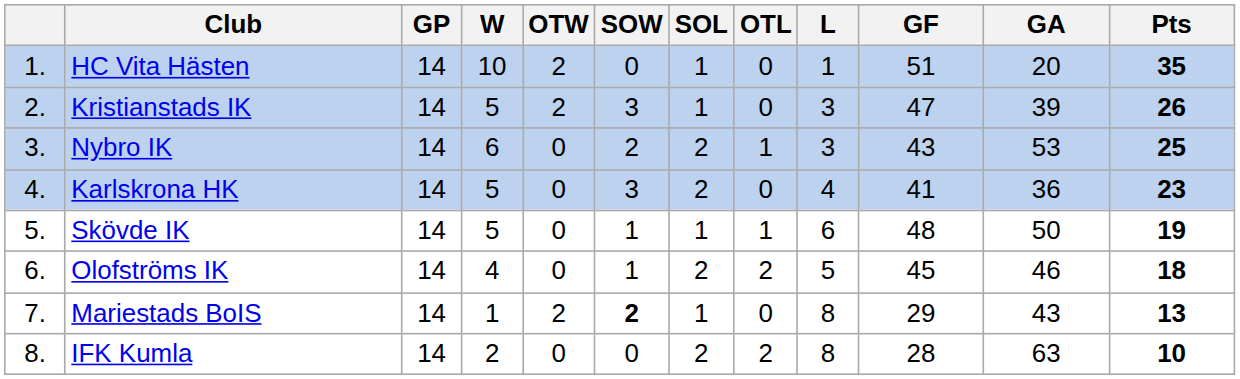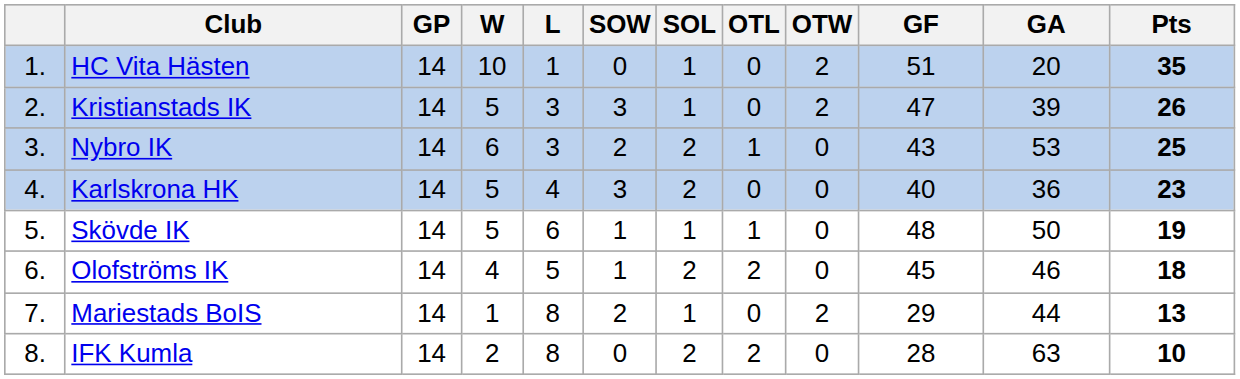columns swapped: OTW <-> L
Karlskrona HK | GF: 41 -> 40
Mariestads BoIS | SOW: bold -> normal
Mariestads BoIS | GA: 43 -> 44
